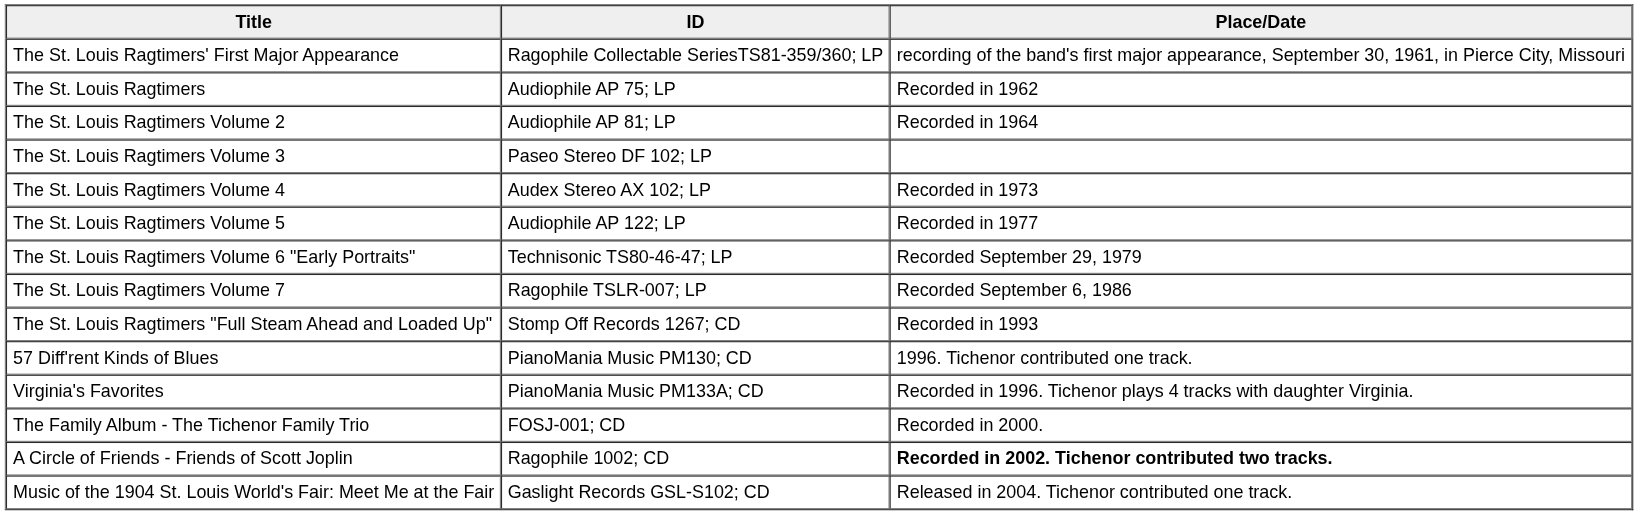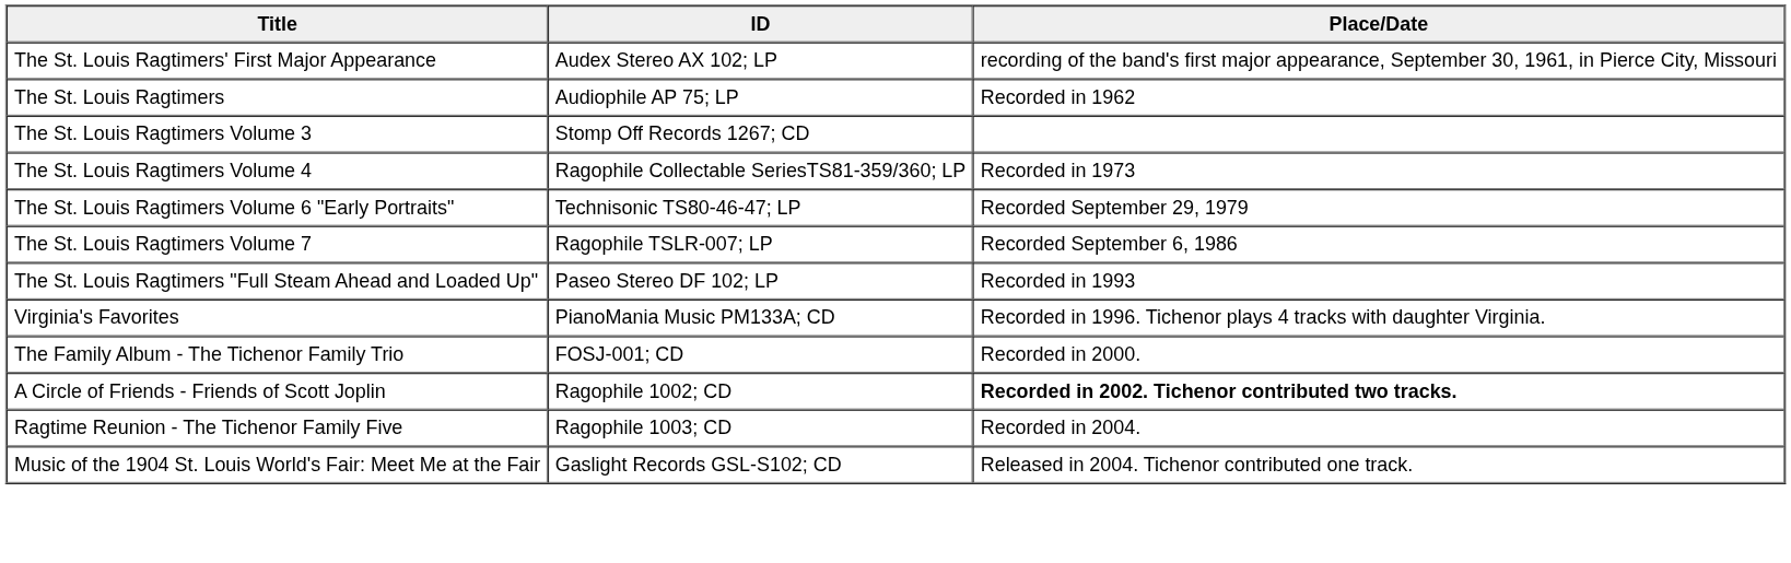The St. Louis Ragtimers' First Major Appearance | ID: Ragophile Collectable SeriesTS81-359/360; LP -> Audex Stereo AX 102; LP
- row: The St. Louis Ragtimers Volume 2 | Audiophile AP 81; LP | Recorded in 1964
The St. Louis Ragtimers Volume 3 | ID: Paseo Stereo DF 102; LP -> Stomp Off Records 1267; CD
The St. Louis Ragtimers Volume 4 | ID: Audex Stereo AX 102; LP -> Ragophile Collectable SeriesTS81-359/360; LP
- row: The St. Louis Ragtimers Volume 5 | Audiophile AP 122; LP | Recorded in 1977
The St. Louis Ragtimers "Full Steam Ahead and Loaded Up" | ID: Stomp Off Records 1267; CD -> Paseo Stereo DF 102; LP
- row: 57 Diff'rent Kinds of Blues | PianoMania Music PM130; CD | 1996. Tichenor contributed one track.
+ row: Ragtime Reunion - The Tichenor Family Five | Ragophile 1003; CD | Recorded in 2004.
